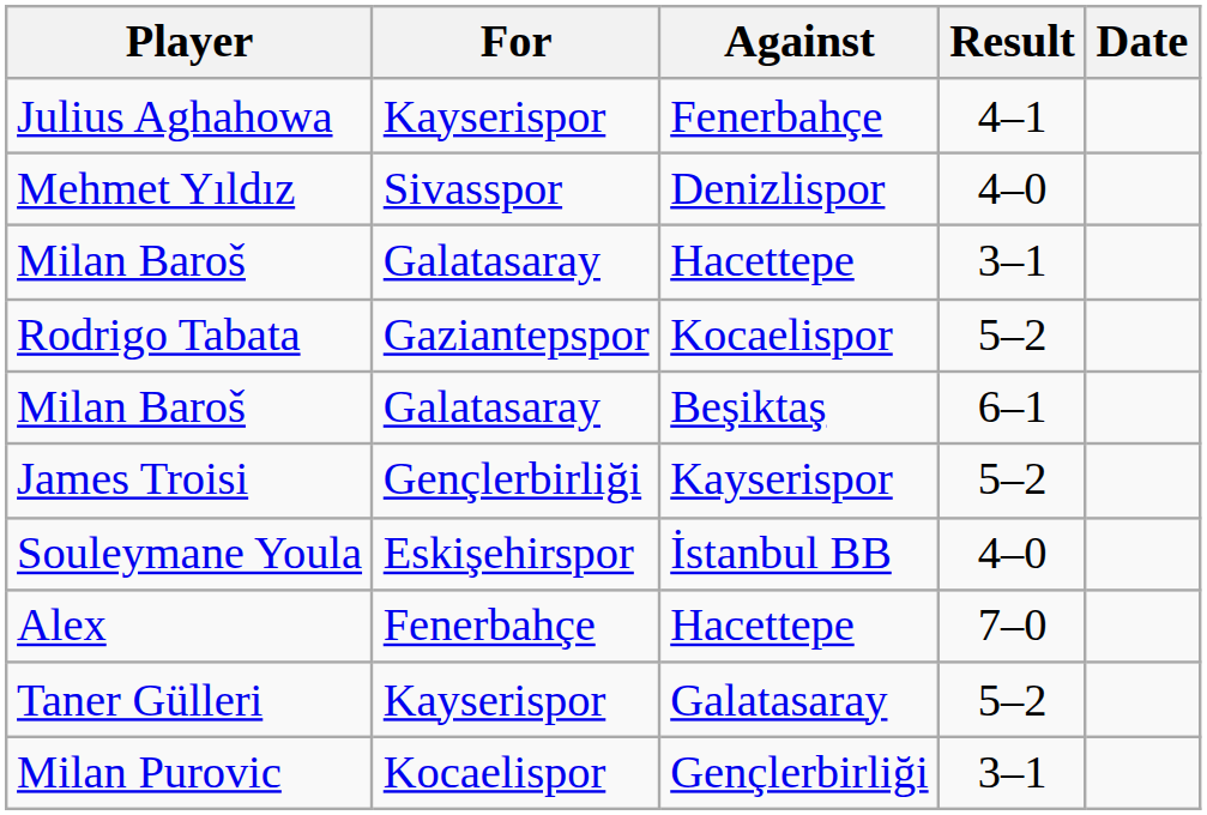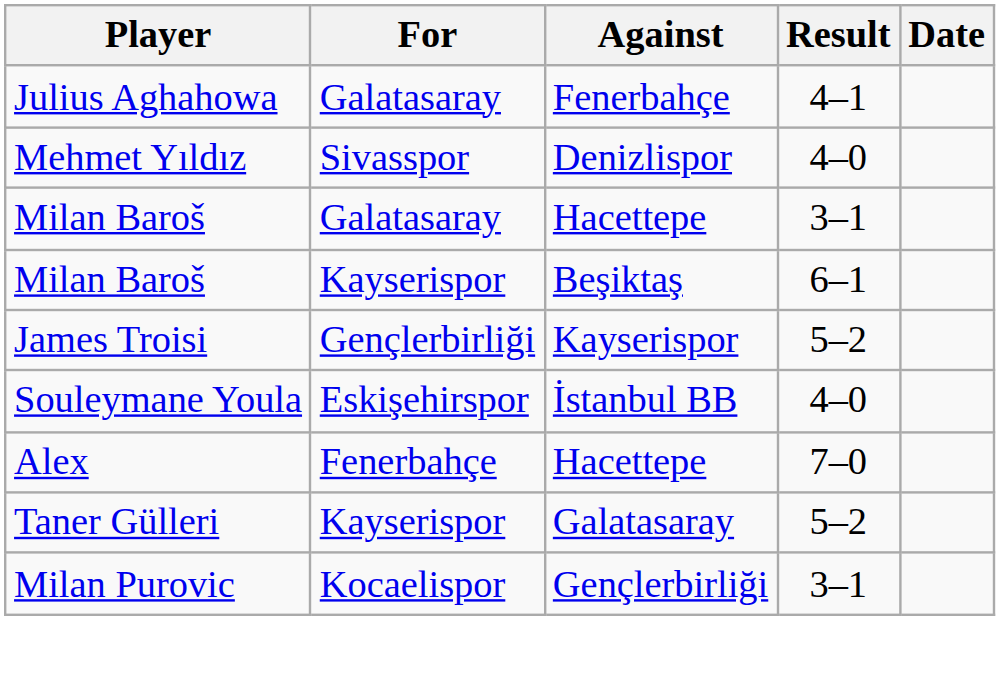Julius Aghahowa | For: Kayserispor -> Galatasaray
- row: Rodrigo Tabata | Gaziantepspor | Kocaelispor | 5–2
Milan Baroš / Beşiktaş | For: Galatasaray -> Kayserispor
